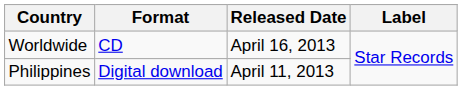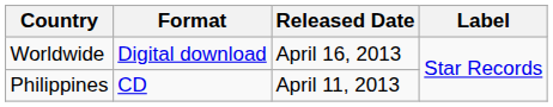Worldwide | Format: CD -> Digital download
Philippines | Format: Digital download -> CD
